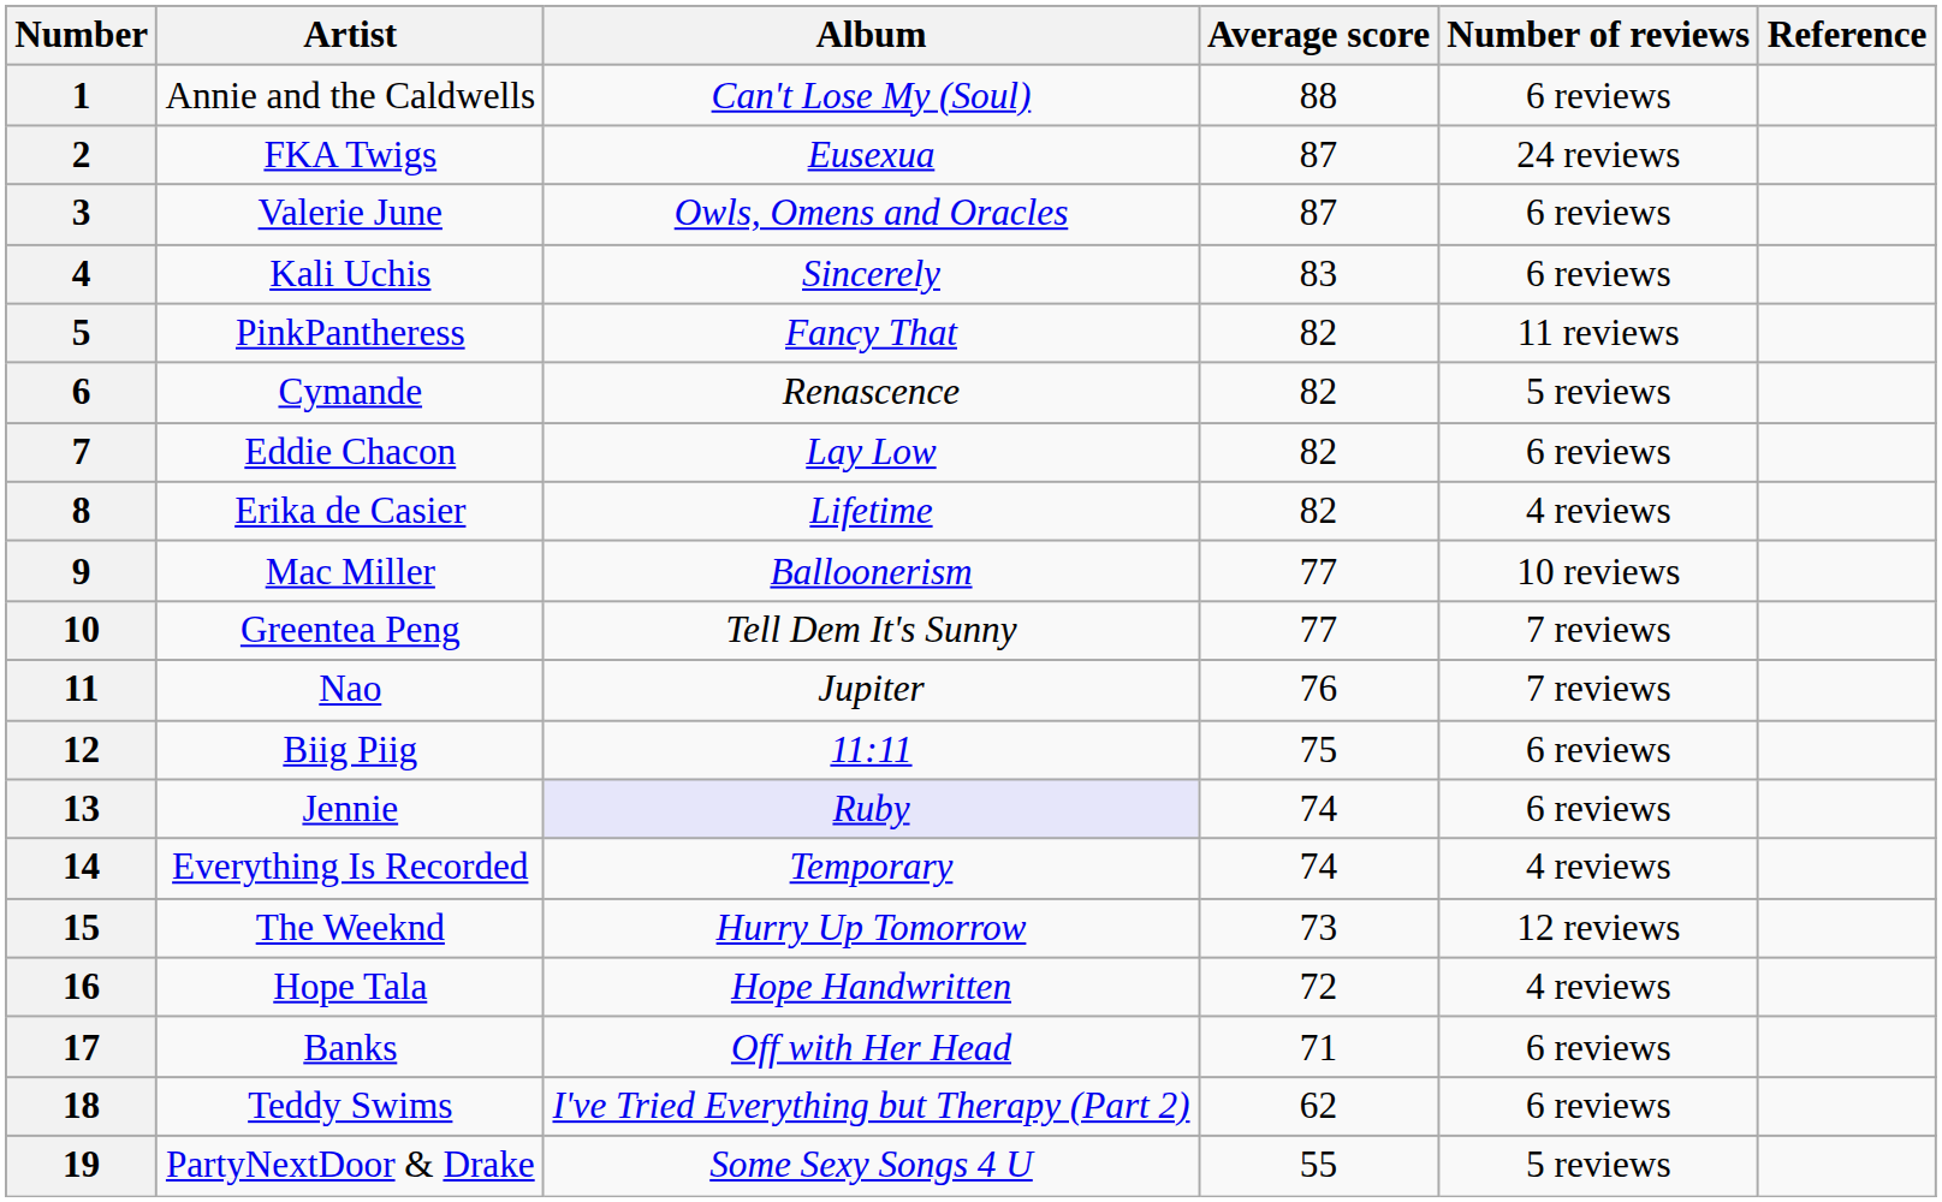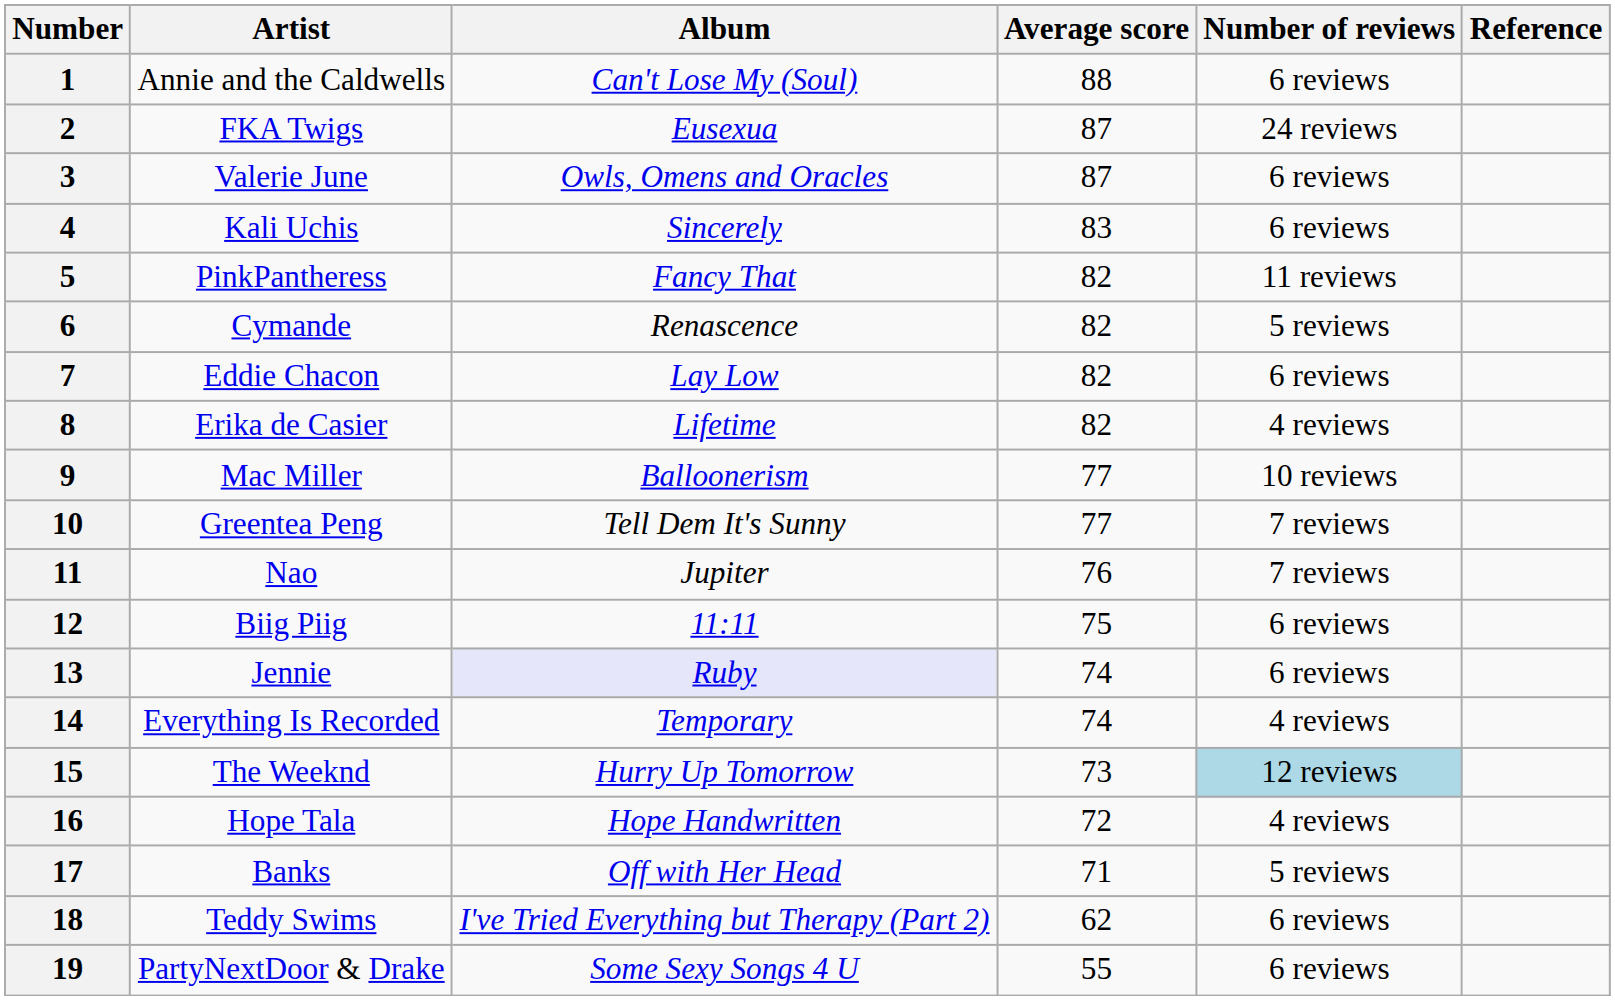15 | Number of reviews: no background -> lightblue background
17 | Number of reviews: 6 reviews -> 5 reviews
19 | Number of reviews: 5 reviews -> 6 reviews
